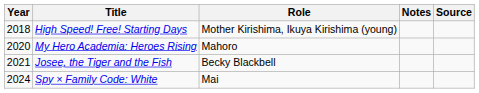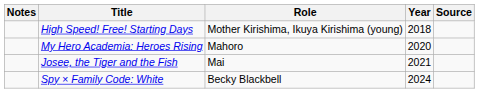columns swapped: Year <-> Notes
Josee, the Tiger and the Fish | Role: Becky Blackbell -> Mai
Spy × Family Code: White | Role: Mai -> Becky Blackbell
